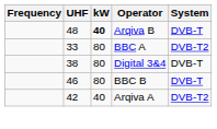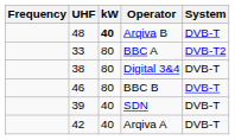+ row: 39 | 40 | SDN | DVB-T
Arqiva A | System: DVB-T2 -> DVB-T
